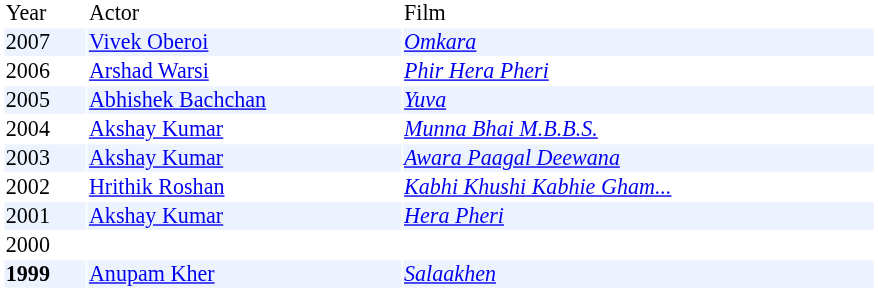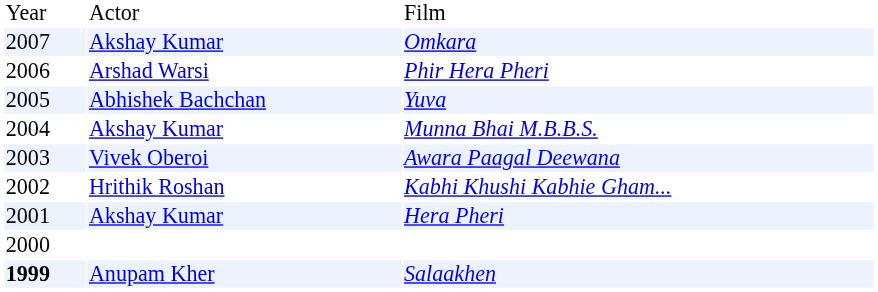Omkara | column 2: Vivek Oberoi -> Akshay Kumar
Awara Paagal Deewana | column 2: Akshay Kumar -> Vivek Oberoi
